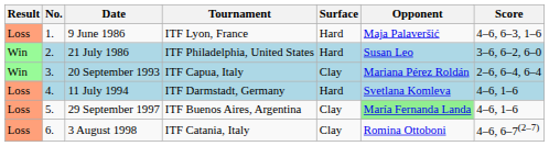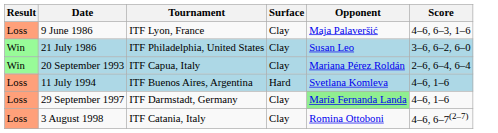- column: No. | 1. | 2. | 3. | 4. | 5. | 6.
9 June 1986 | Surface: Hard -> Clay
21 July 1986 | Surface: Hard -> Clay
11 July 1994 | Tournament: ITF Darmstadt, Germany -> ITF Buenos Aires, Argentina
29 September 1997 | Tournament: ITF Buenos Aires, Argentina -> ITF Darmstadt, Germany
